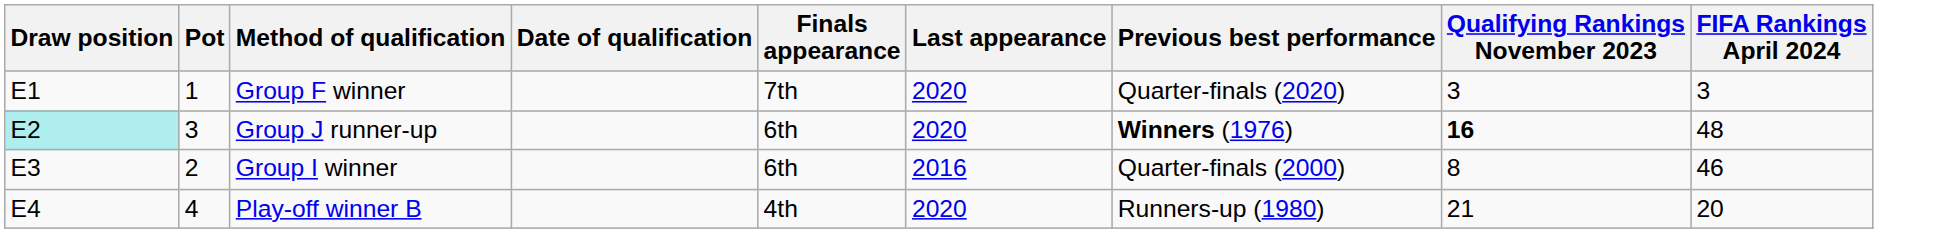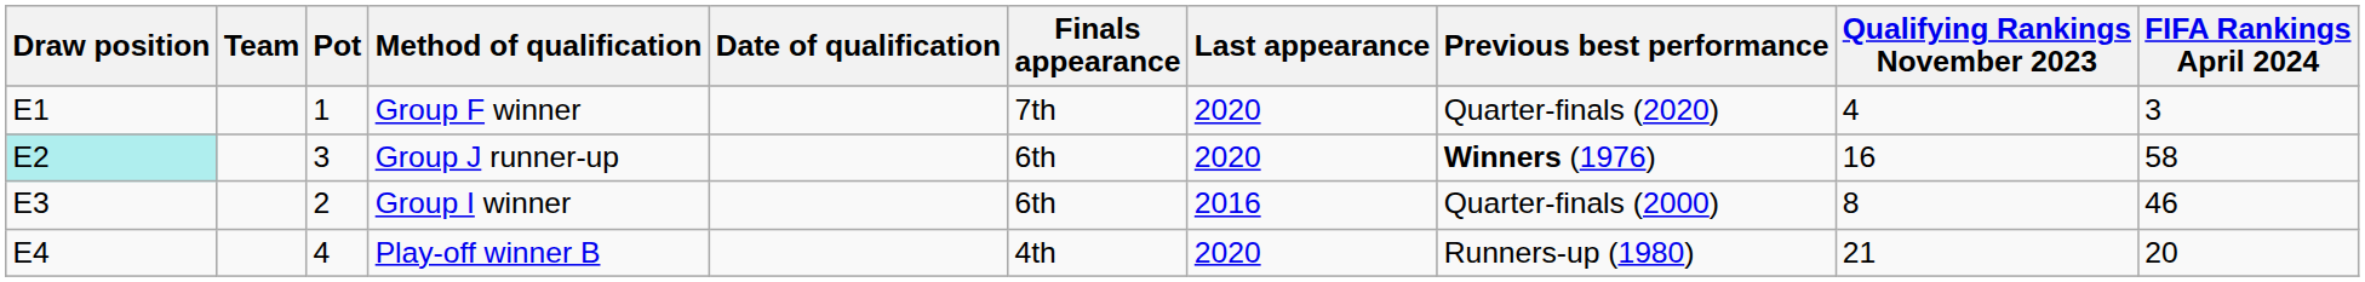+ column: Team
Group F winner | Qualifying Rankings November 2023: 3 -> 4
Group J runner-up | Qualifying Rankings November 2023: bold -> normal
Group J runner-up | FIFA Rankings April 2024: 48 -> 58
